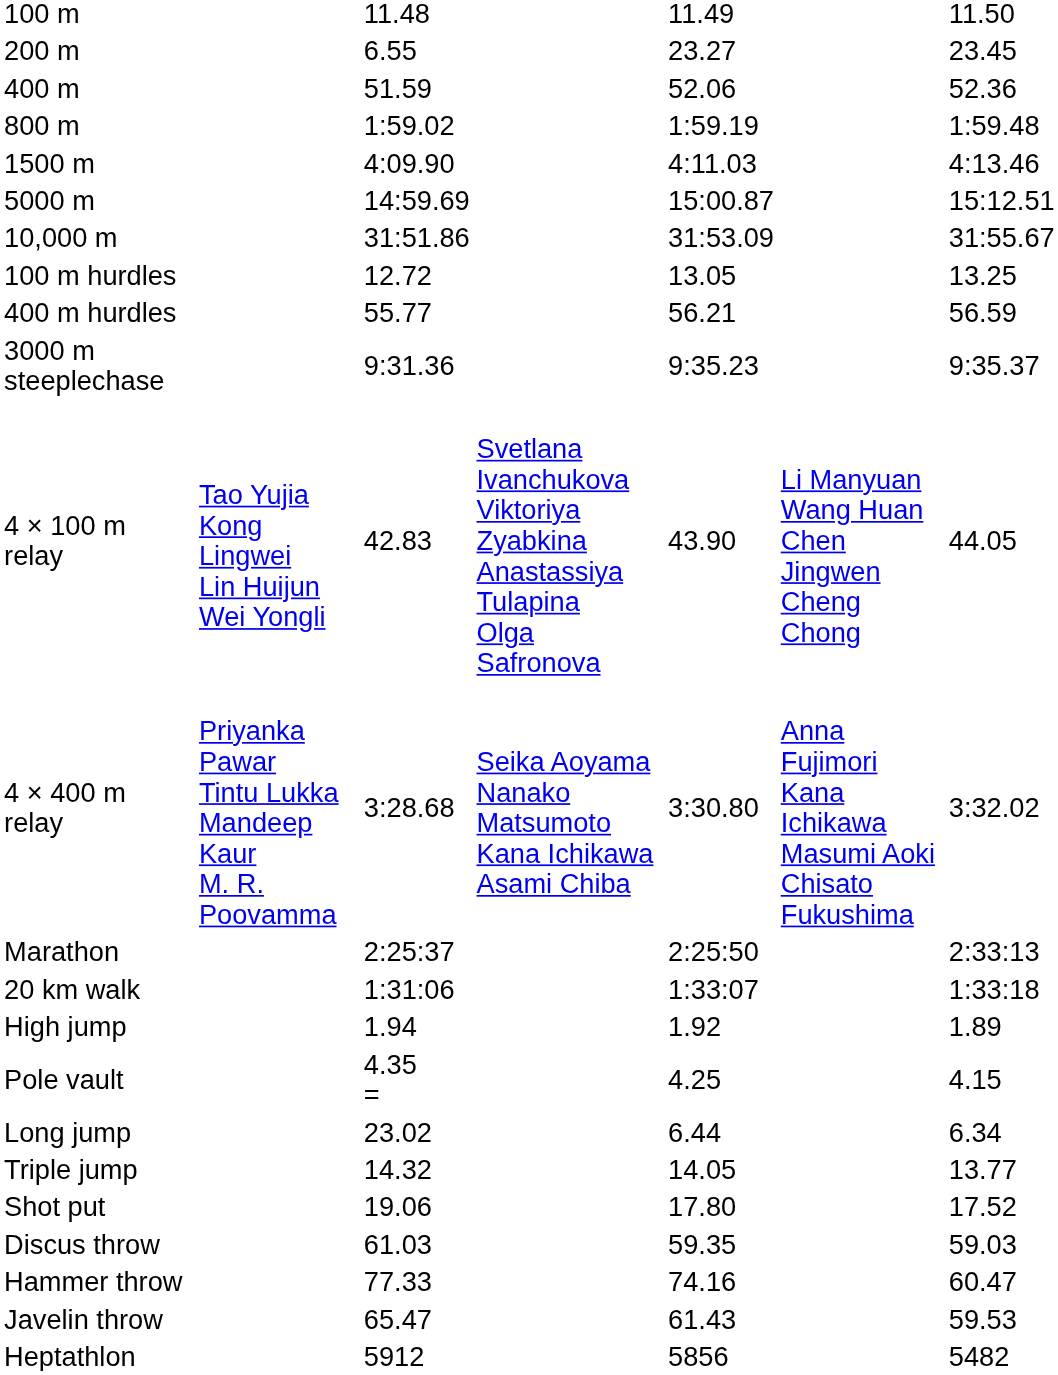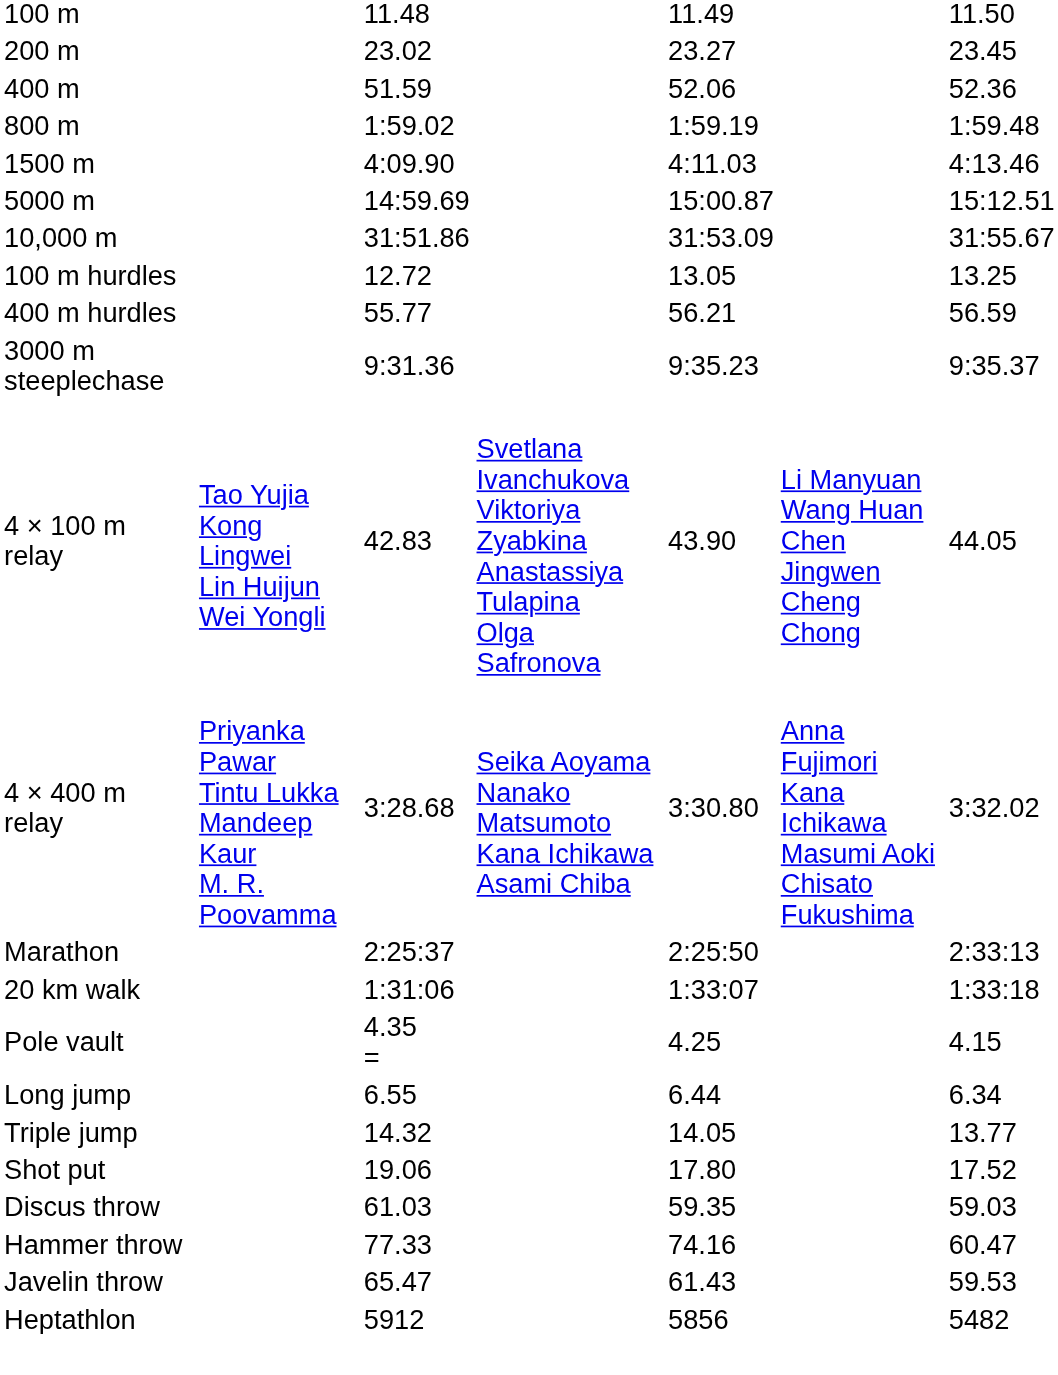200 m | column 3: 6.55 -> 23.02
- row: High jump | 1.94 | 1.92 | 1.89
Long jump | column 3: 23.02 -> 6.55
